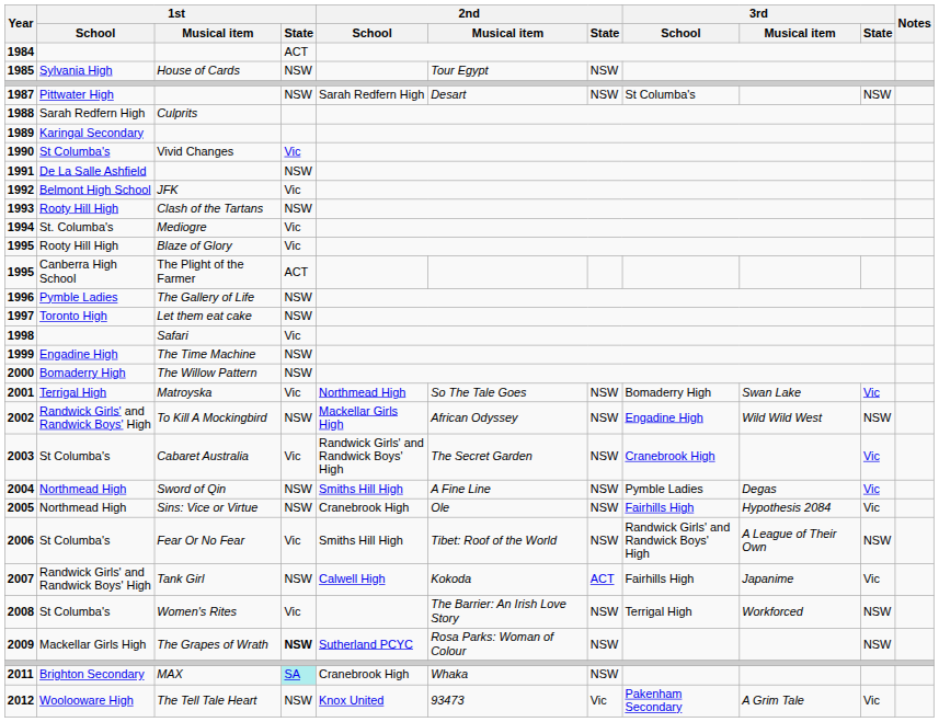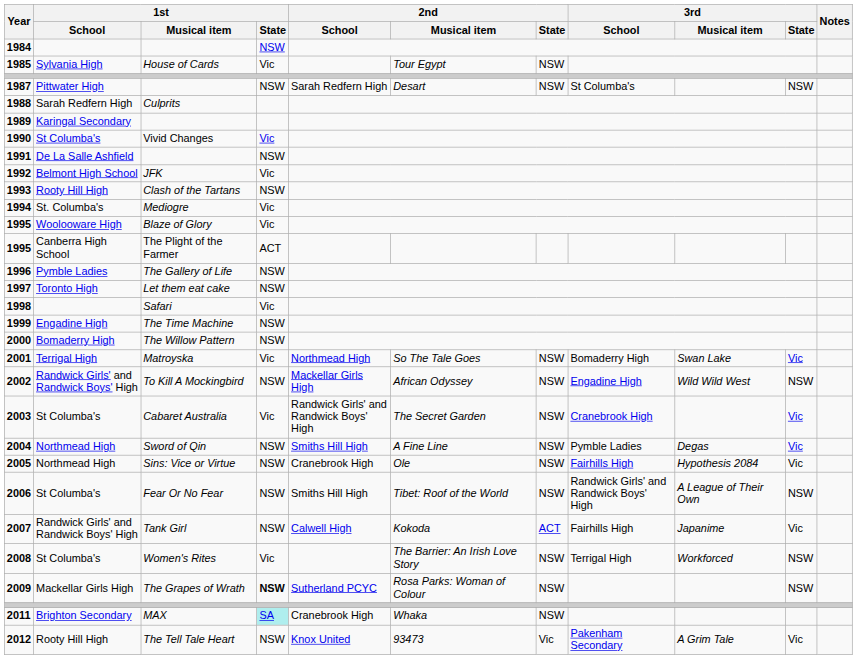1984 | 1st / State: ACT -> NSW
1985 | 1st / State: NSW -> Vic
1995 / Blaze of Glory | 1st / School: Rooty Hill High -> Woolooware High
2006 | 1st / State: Vic -> NSW
2012 | 1st / School: Woolooware High -> Rooty Hill High
